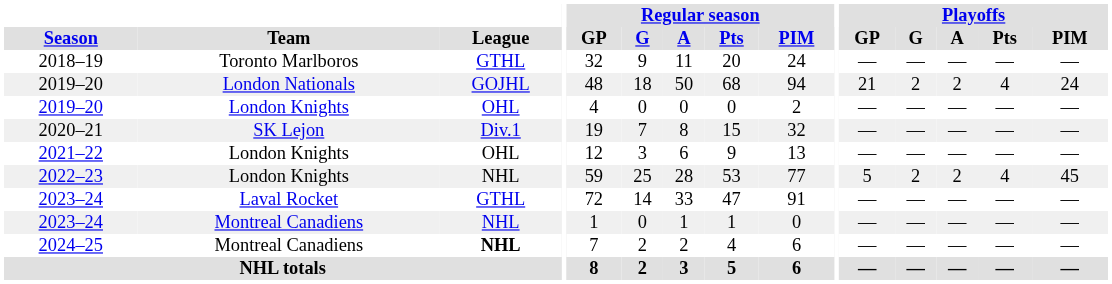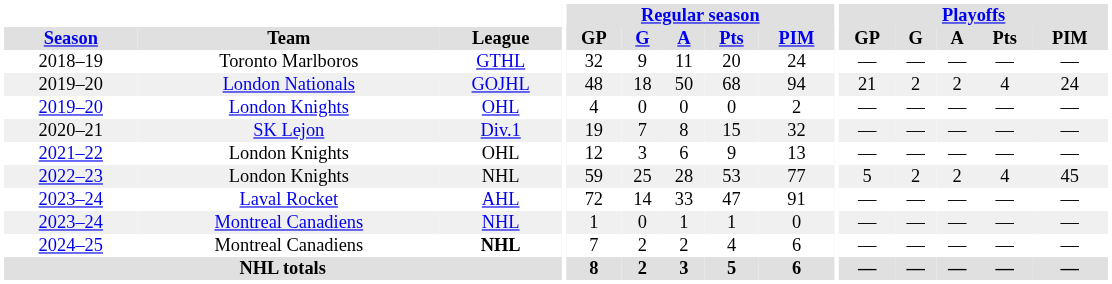2023–24 / Laval Rocket | League: GTHL -> AHL
